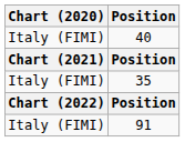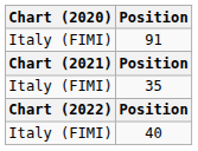rows swapped: 40 <-> 91
